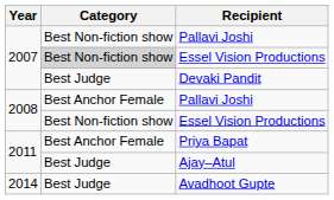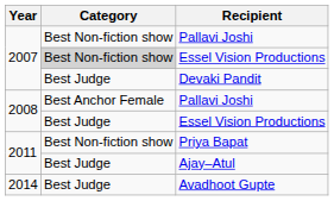2008 / Essel Vision Productions | Category: Best Non-fiction show -> Best Judge
Priya Bapat | Category: Best Anchor Female -> Best Non-fiction show
